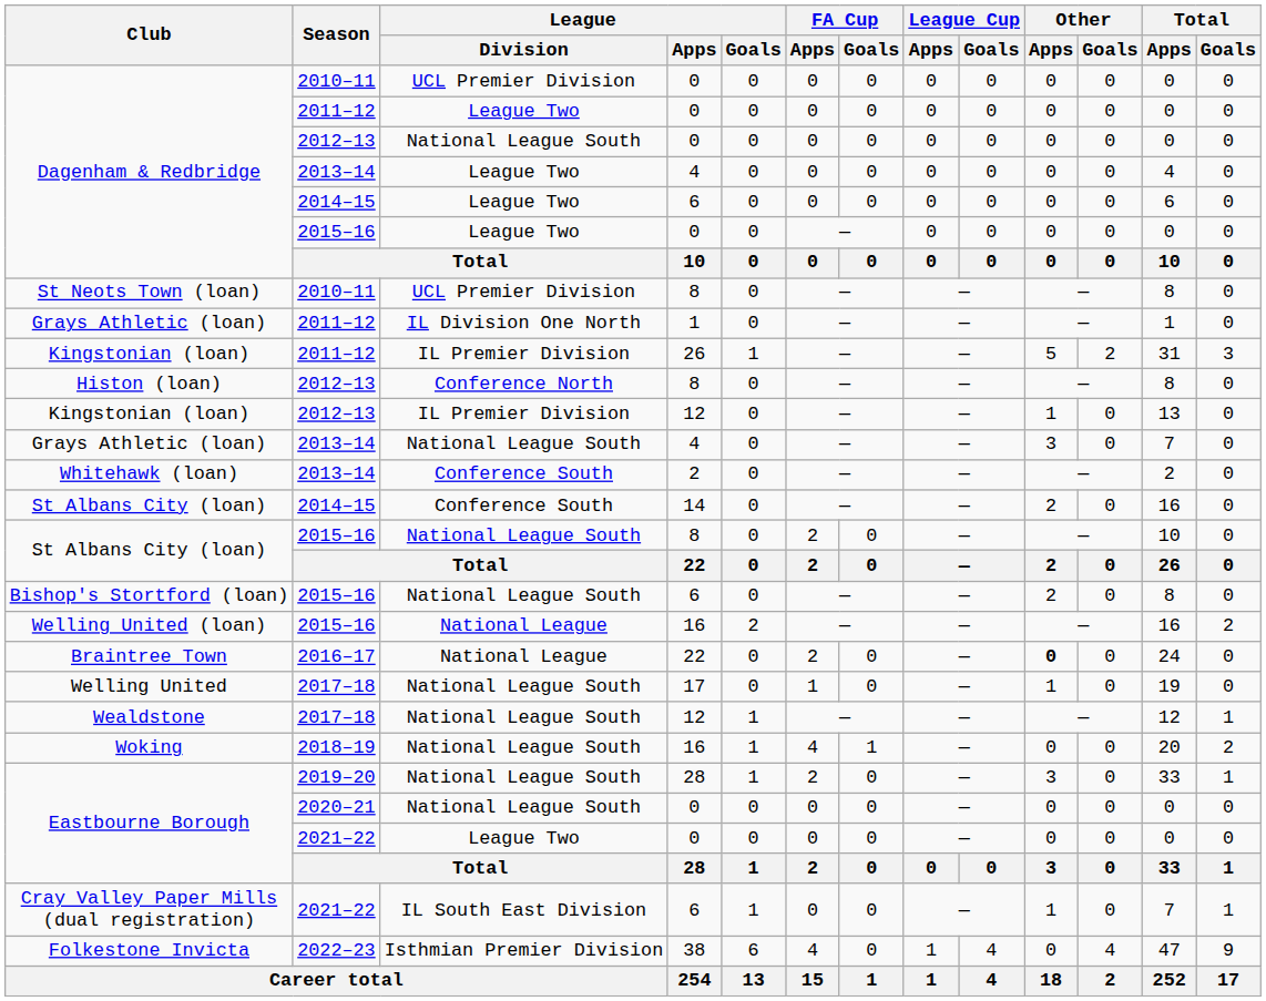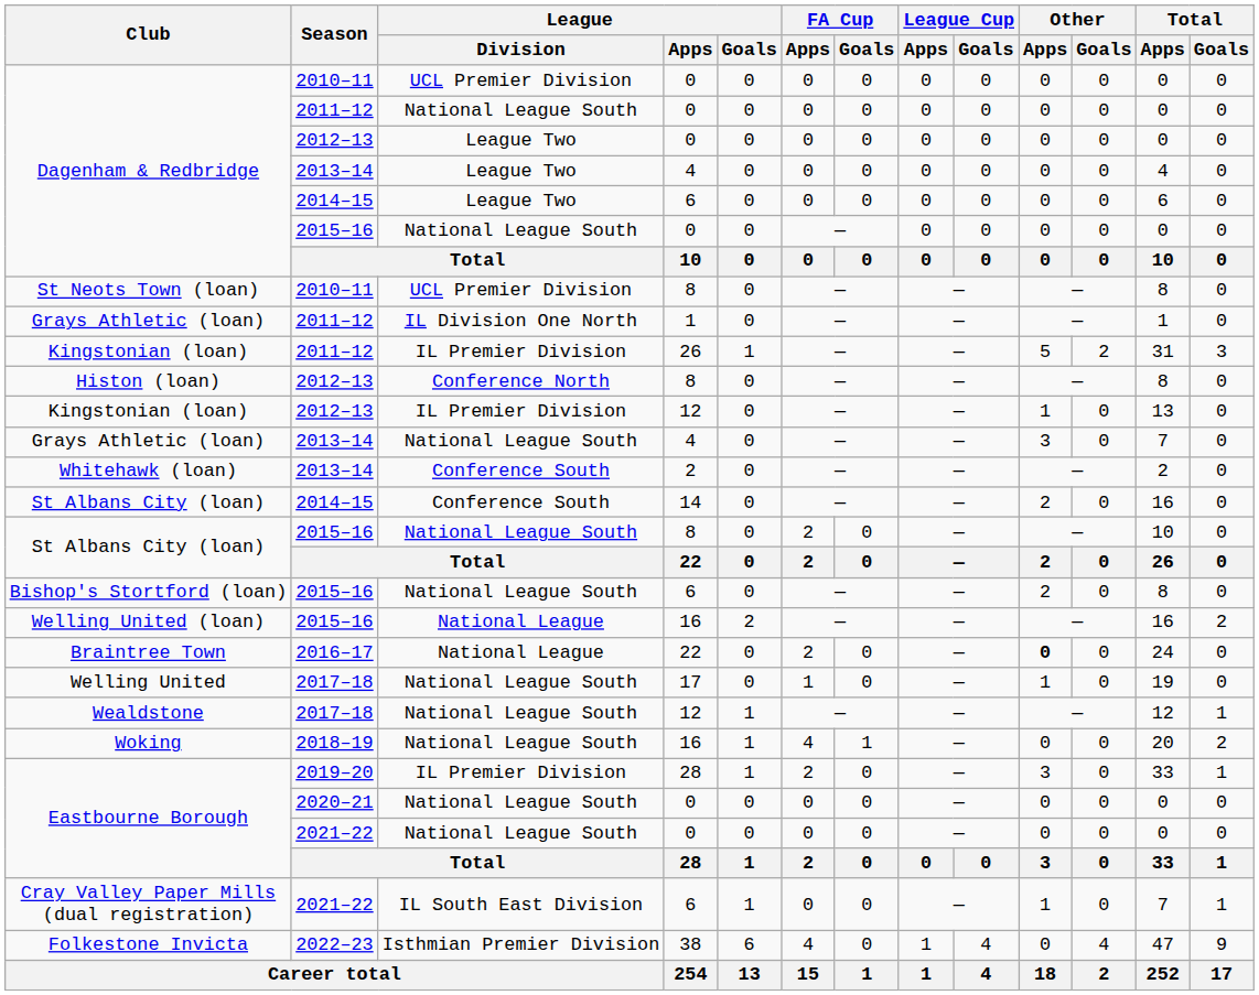Dagenham & Redbridge / 2011–12 | League / Division: League Two -> National League South
Dagenham & Redbridge / 2012–13 | League / Division: National League South -> League Two
Dagenham & Redbridge / 2015–16 | League / Division: League Two -> National League South
Eastbourne Borough / 2019–20 | League / Division: National League South -> IL Premier Division
Eastbourne Borough / 2021–22 | League / Division: League Two -> National League South
